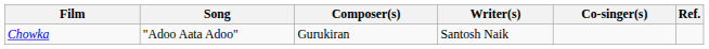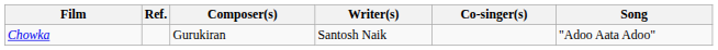columns swapped: Song <-> Ref.
